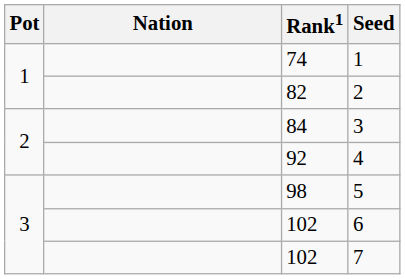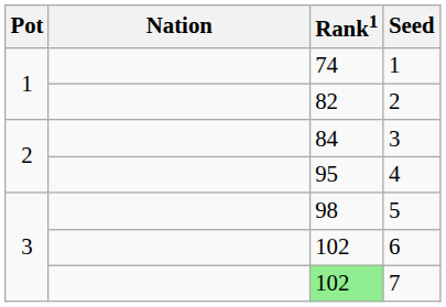4 | Rank1: 92 -> 95
7 | Rank1: no background -> lightgreen background
